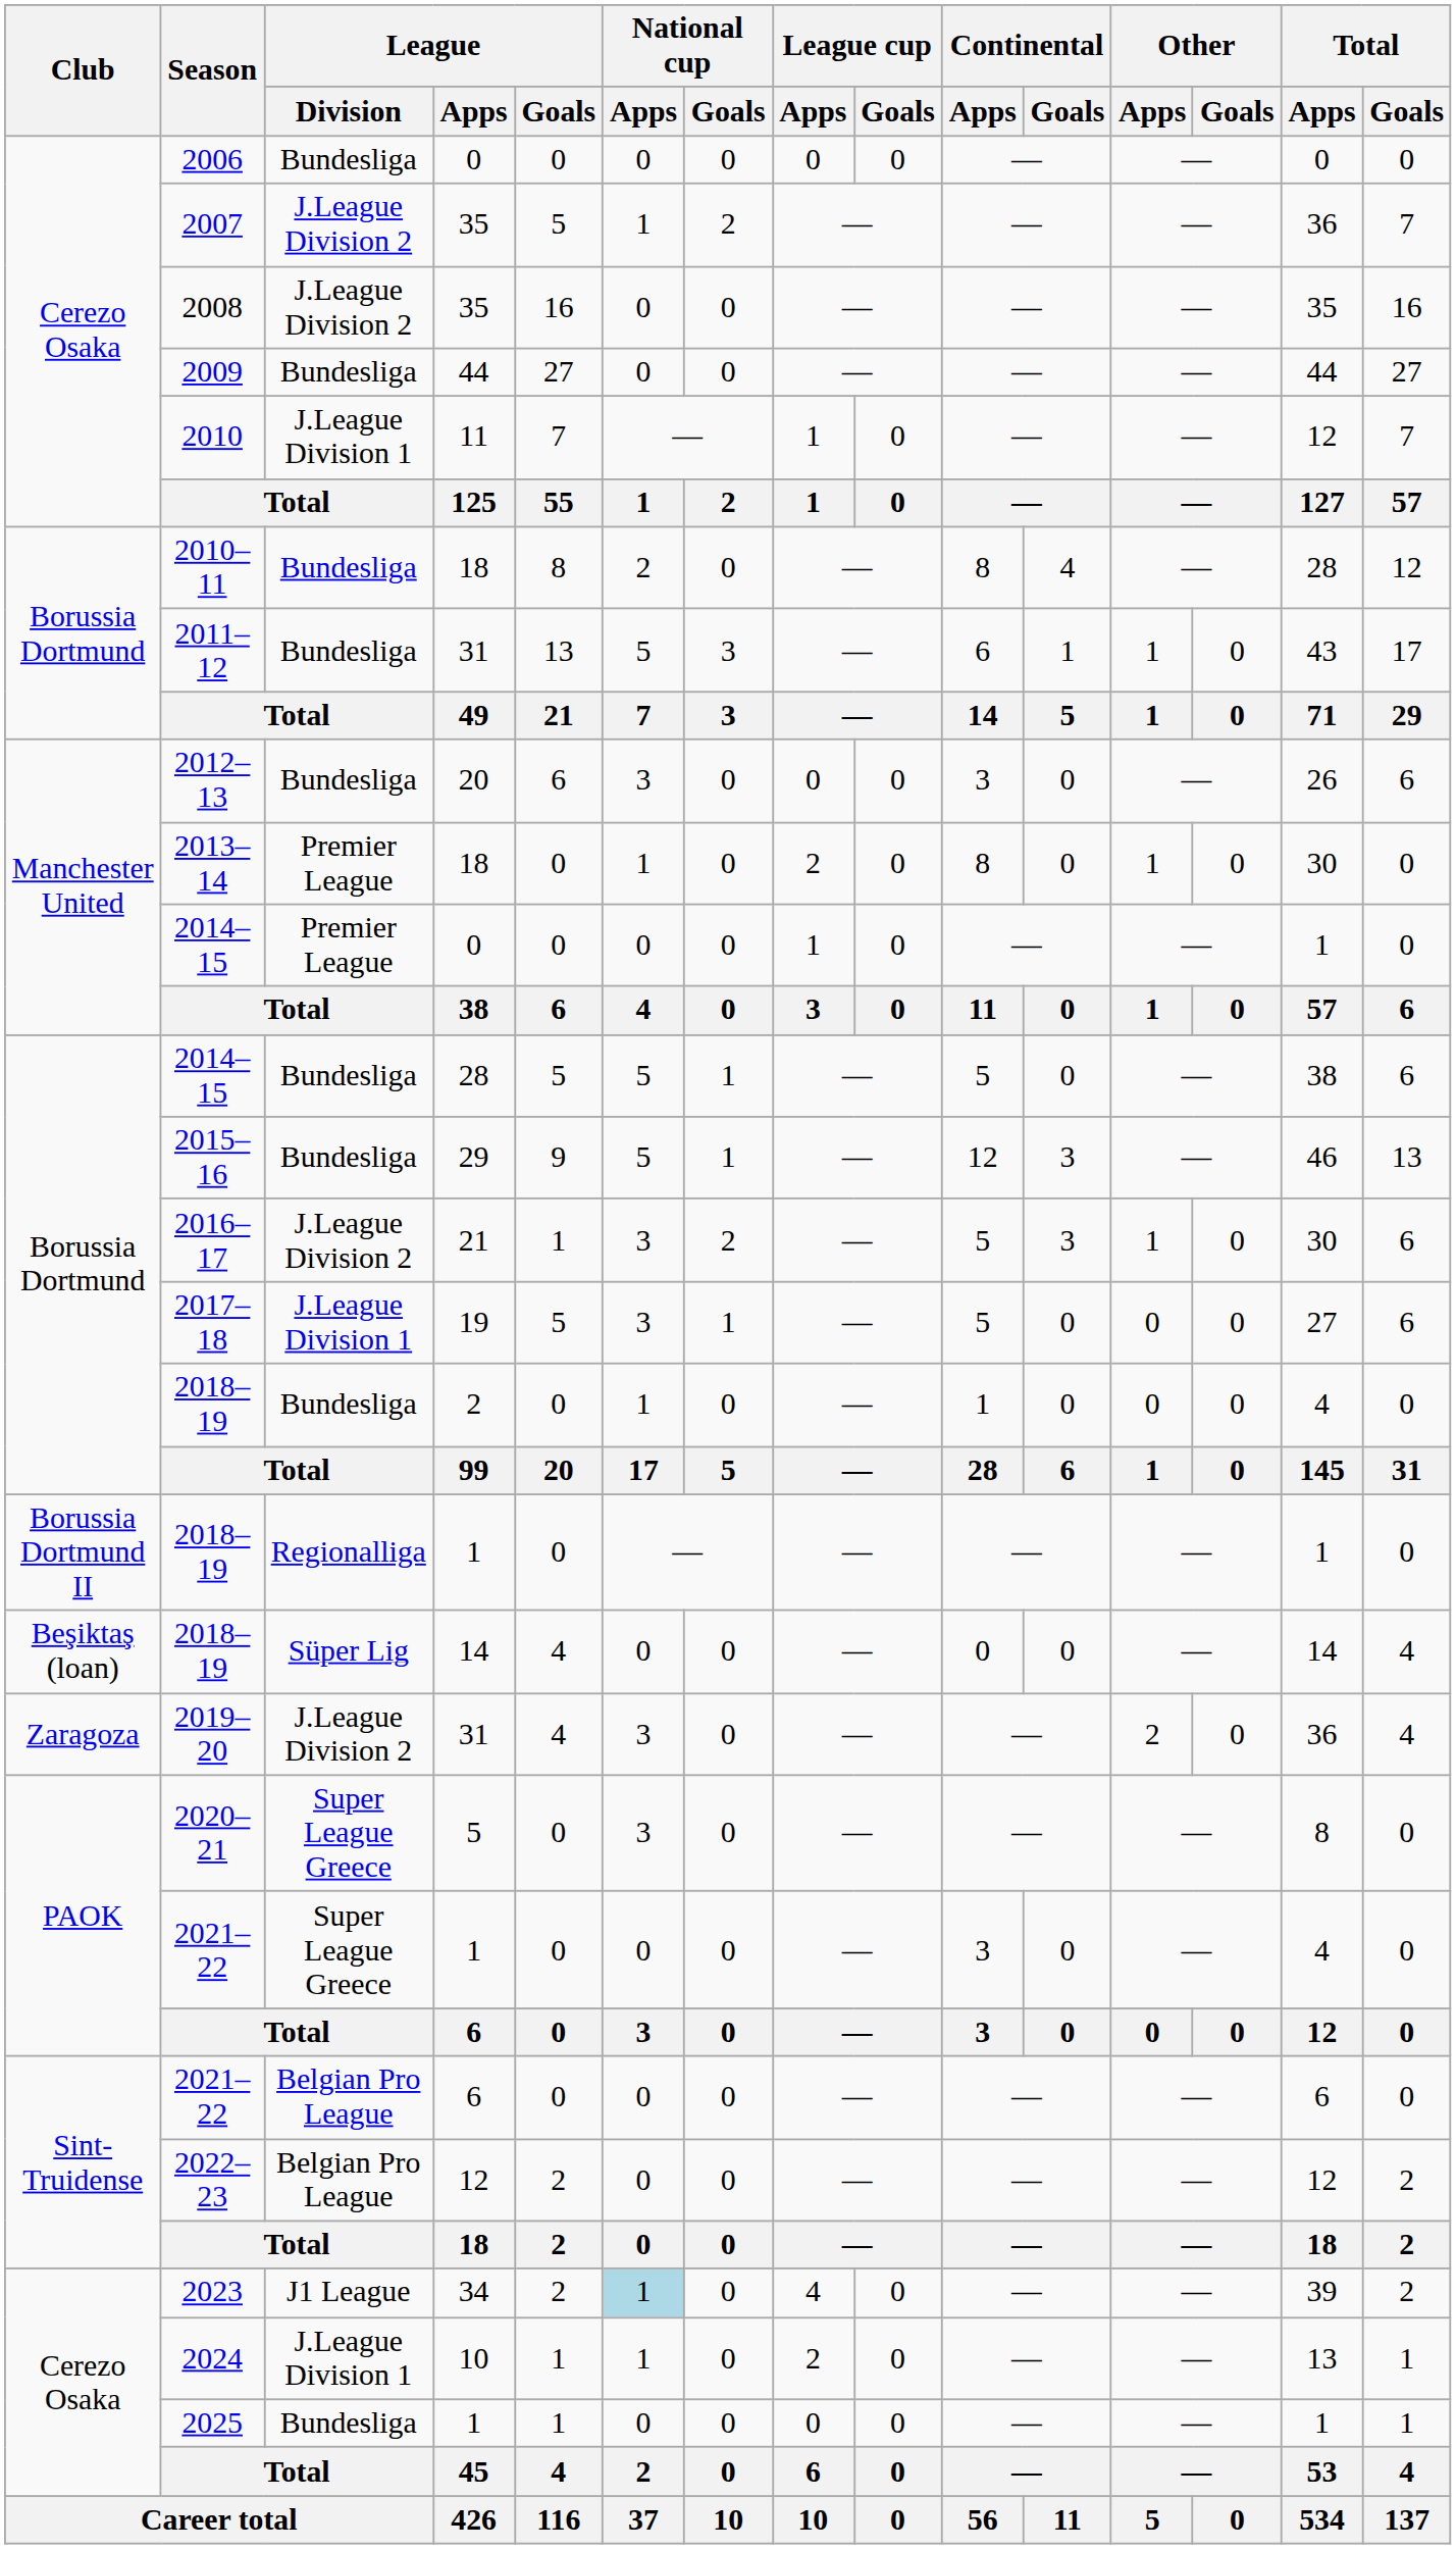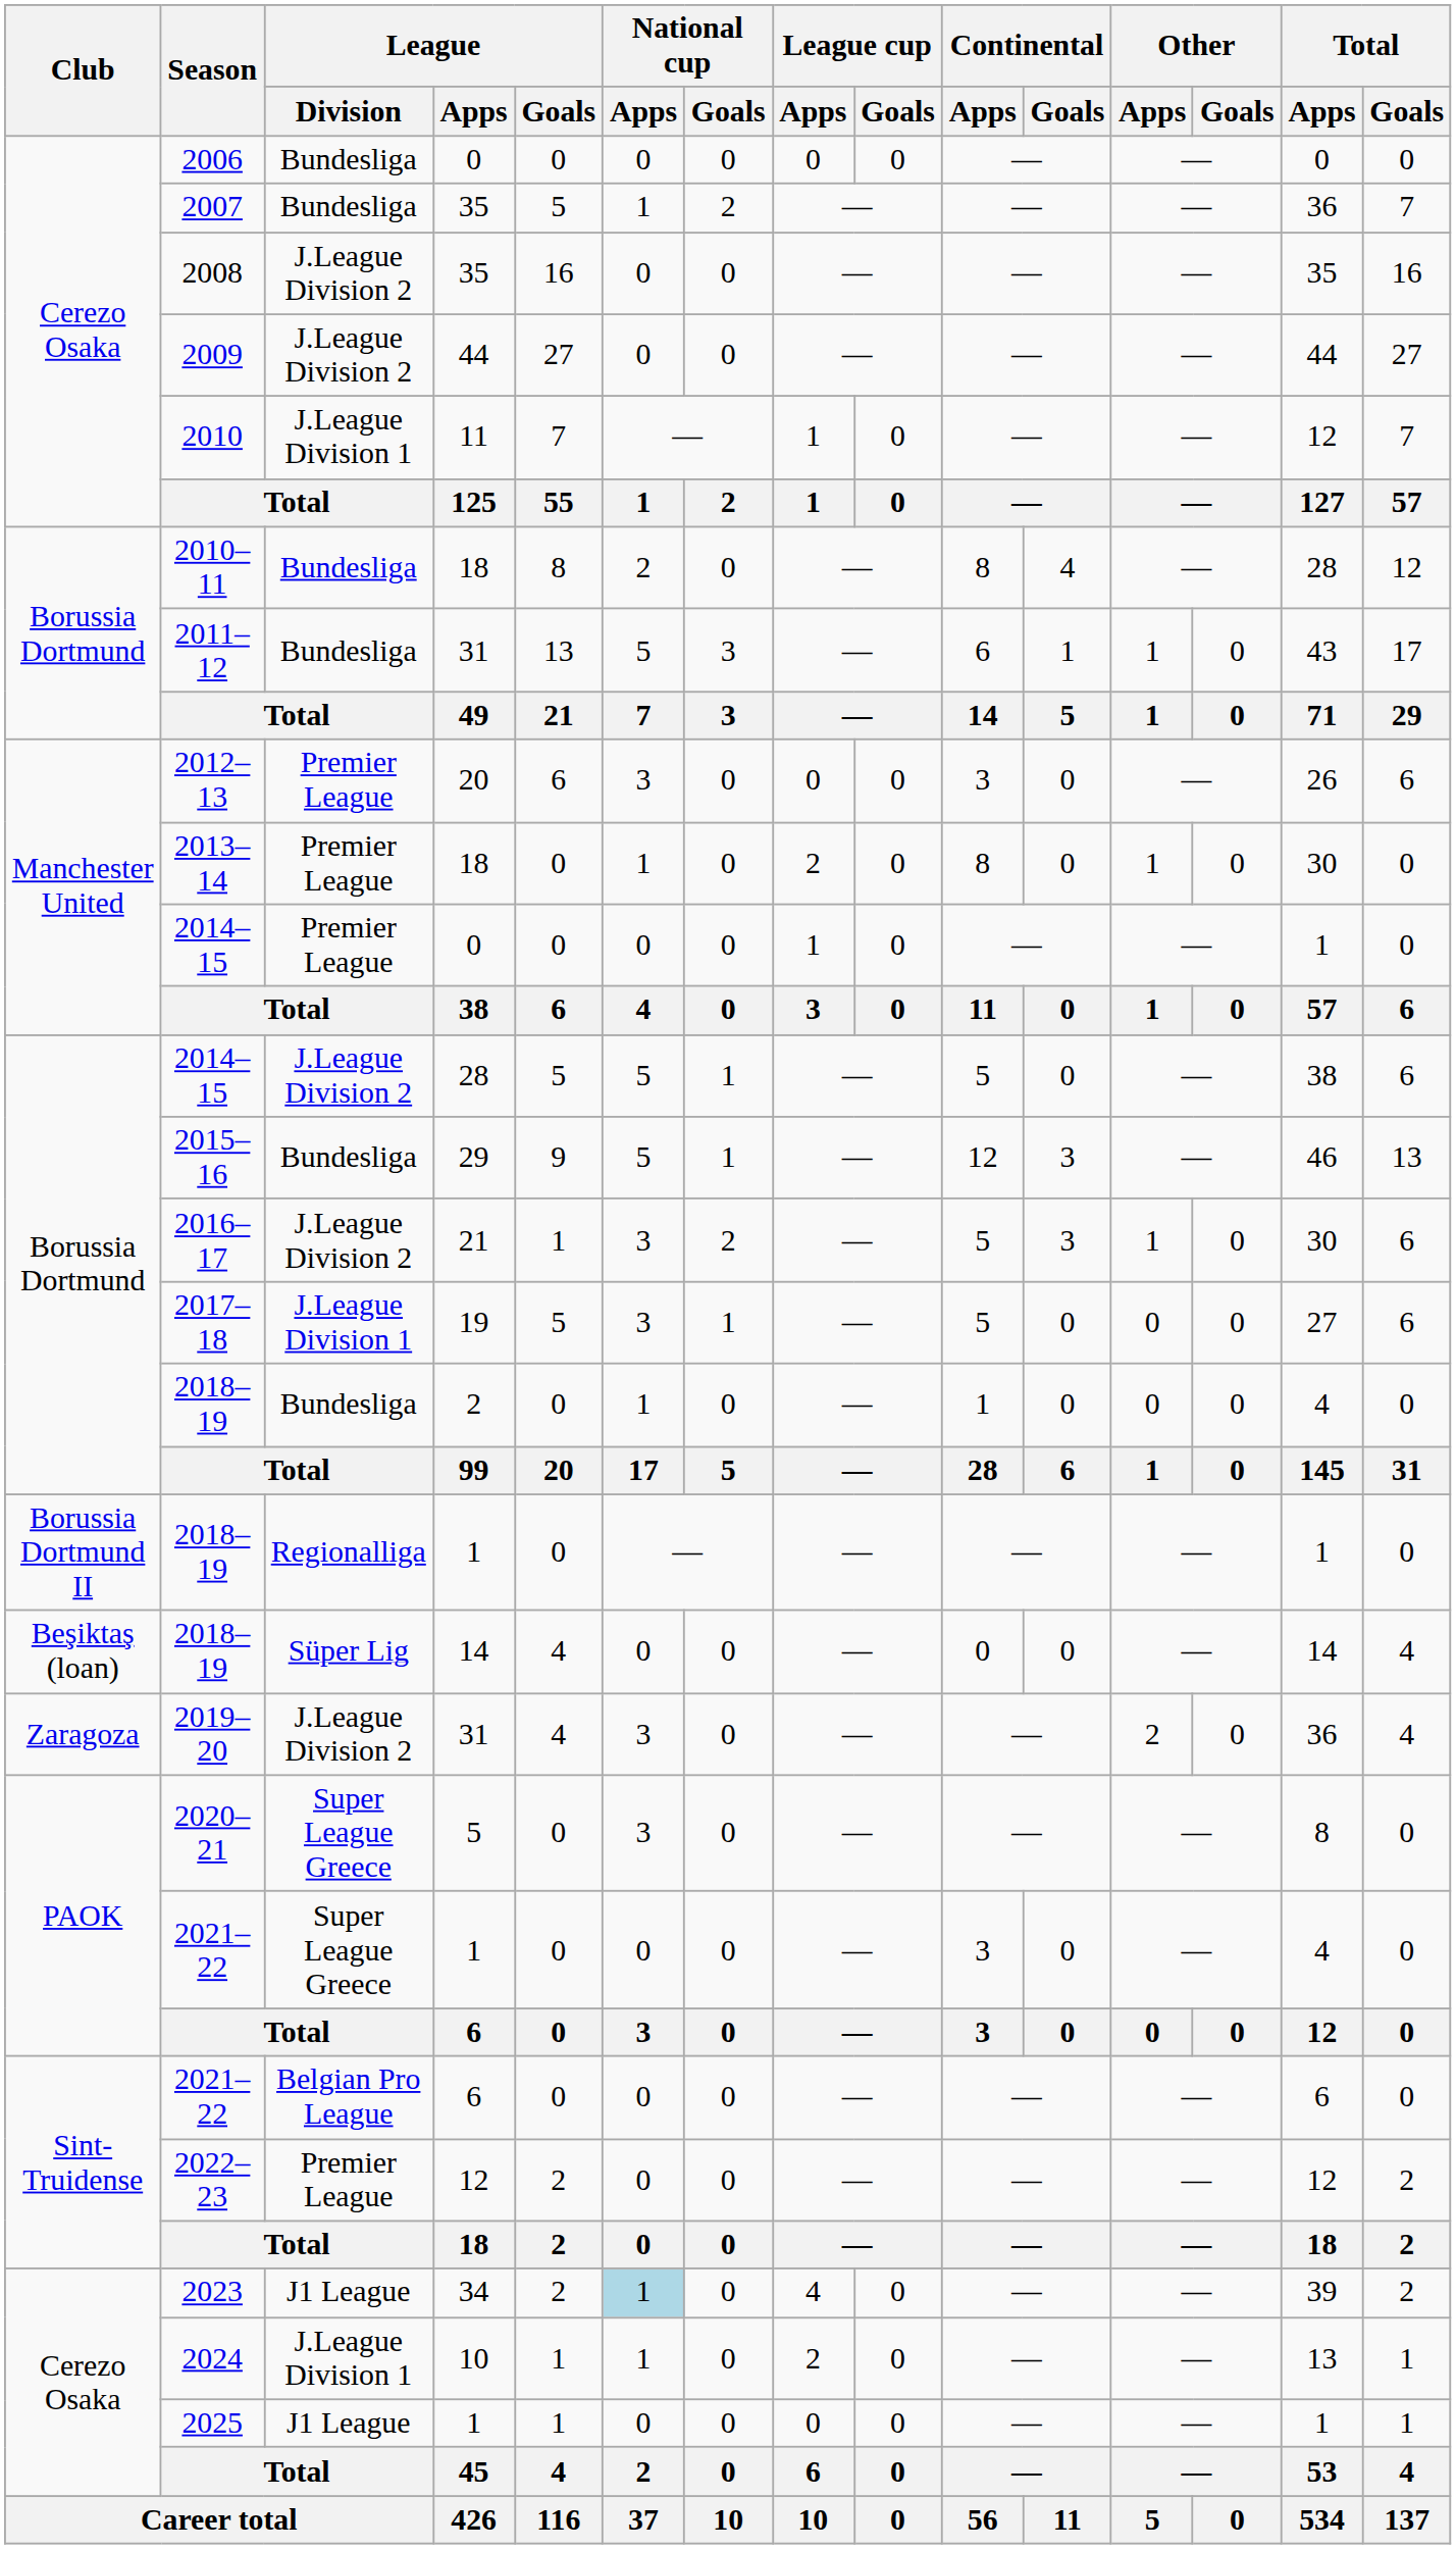2007 | League / Division: J.League Division 2 -> Bundesliga
2009 | League / Division: Bundesliga -> J.League Division 2
2012–13 | League / Division: Bundesliga -> Premier League
2014–15 / 28 | League / Division: Bundesliga -> J.League Division 2
2022–23 | League / Division: Belgian Pro League -> Premier League
2025 | League / Division: Bundesliga -> J1 League
